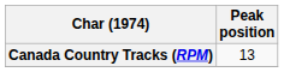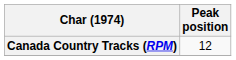Canada Country Tracks (RPM) | Peak position: 13 -> 12
